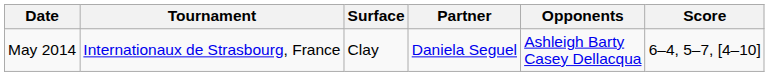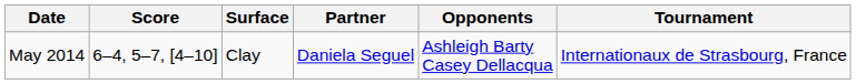columns swapped: Tournament <-> Score
